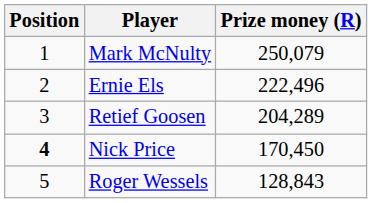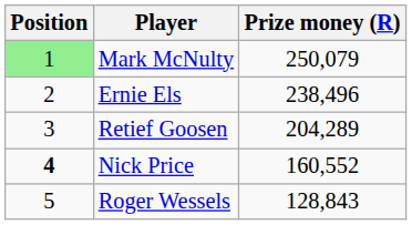Mark McNulty | Position: no background -> lightgreen background
Ernie Els | Prize money (R): 222,496 -> 238,496
Nick Price | Prize money (R): 170,450 -> 160,552
